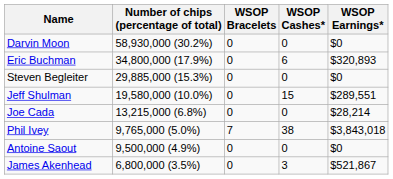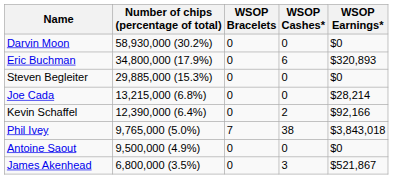- row: Jeff Shulman | 19,580,000 (10.0%) | 0 | 15 | $289,551
+ row: Kevin Schaffel | 12,390,000 (6.4%) | 0 | 2 | $92,166
